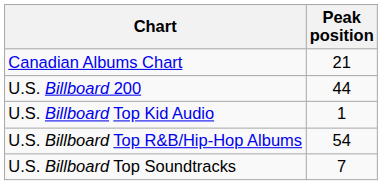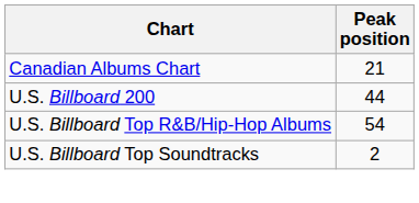- row: U.S. Billboard Top Kid Audio | 1
U.S. Billboard Top Soundtracks | Peak position: 7 -> 2
